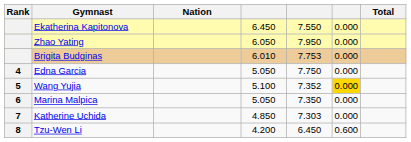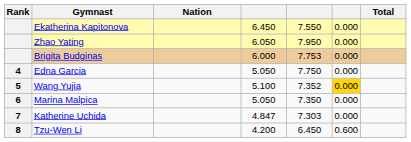Brigita Budginas | column 4: 6.010 -> 6.000
Katherine Uchida | column 4: 4.850 -> 4.847
